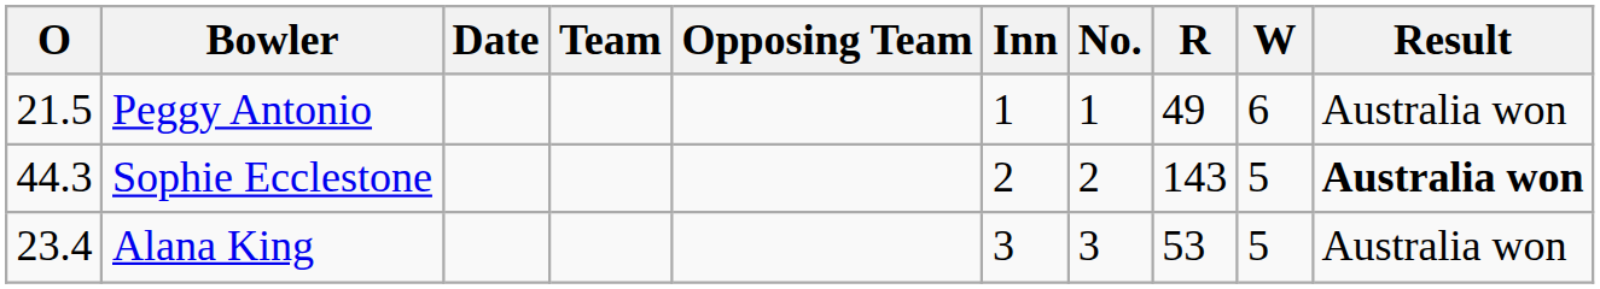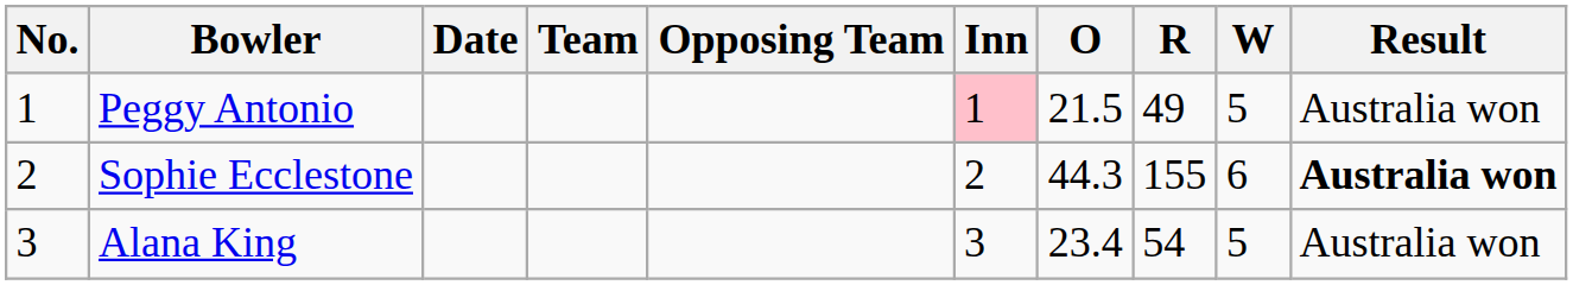columns swapped: No. <-> O
Peggy Antonio | Inn: no background -> pink background
Peggy Antonio | W: 6 -> 5
Sophie Ecclestone | R: 143 -> 155
Sophie Ecclestone | W: 5 -> 6
Alana King | R: 53 -> 54
